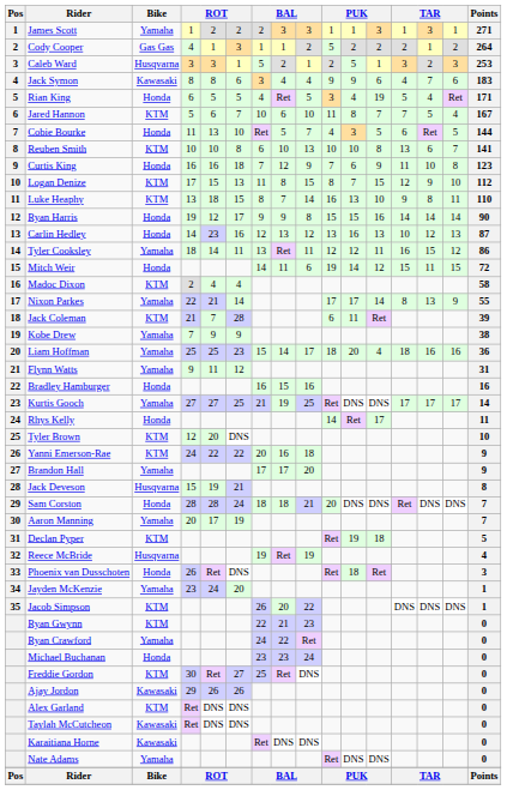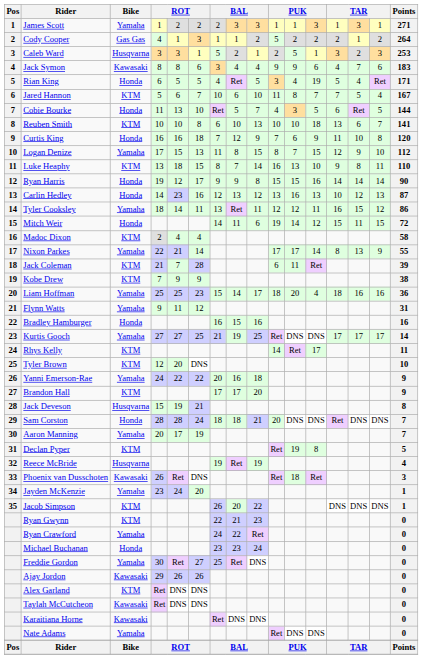Reuben Smith | column 12: 8 -> 18
Curtis King | Points: 123 -> 120
Logan Denize | Bike: KTM -> Yamaha
Kobe Drew | Bike: Yamaha -> KTM
Rhys Kelly | Bike: Honda -> KTM
Yanni Emerson-Rae | Bike: KTM -> Yamaha
Brandon Hall | Bike: Yamaha -> KTM
Declan Pyper | column 12: 18 -> 8
Phoenix van Dusschoten | Bike: Honda -> Kawasaki
Freddie Gordon | Bike: KTM -> Yamaha
